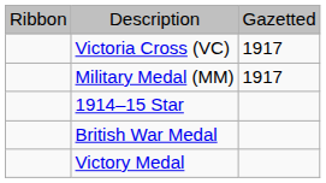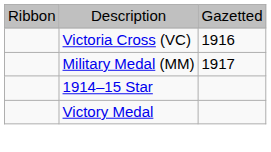Victoria Cross (VC) | column 3: 1917 -> 1916
- row: British War Medal
